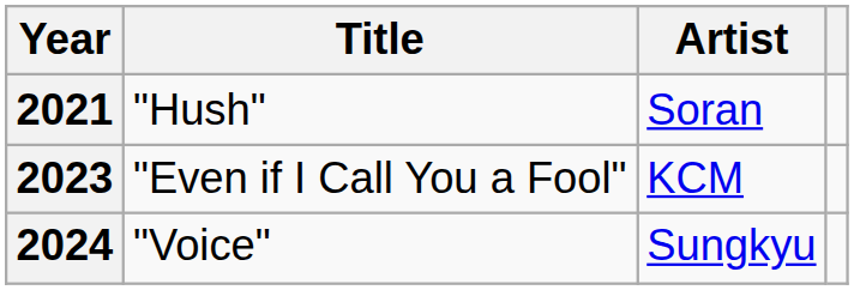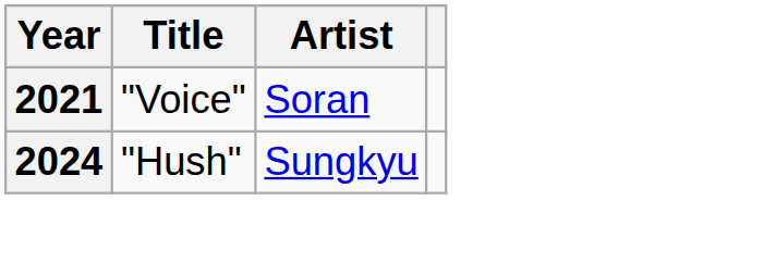2021 | Title: "Hush" -> "Voice"
- row: 2023 | "Even if I Call You a Fool" | KCM
2024 | Title: "Voice" -> "Hush"
